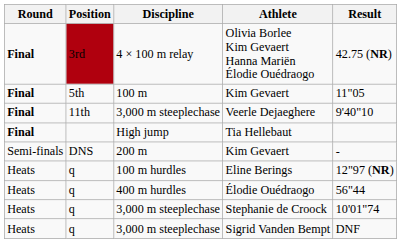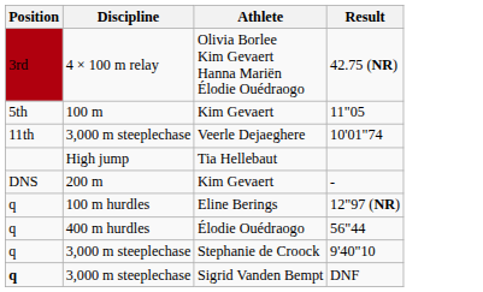- column: Round | Final | Final | Final | Final | Semi-finals | Heats | Heats | Heats | Heats
Veerle Dejaeghere | Result: 9'40"10 -> 10'01"74
Stephanie de Croock | Result: 10'01"74 -> 9'40"10
Sigrid Vanden Bempt | Position: normal -> bold
